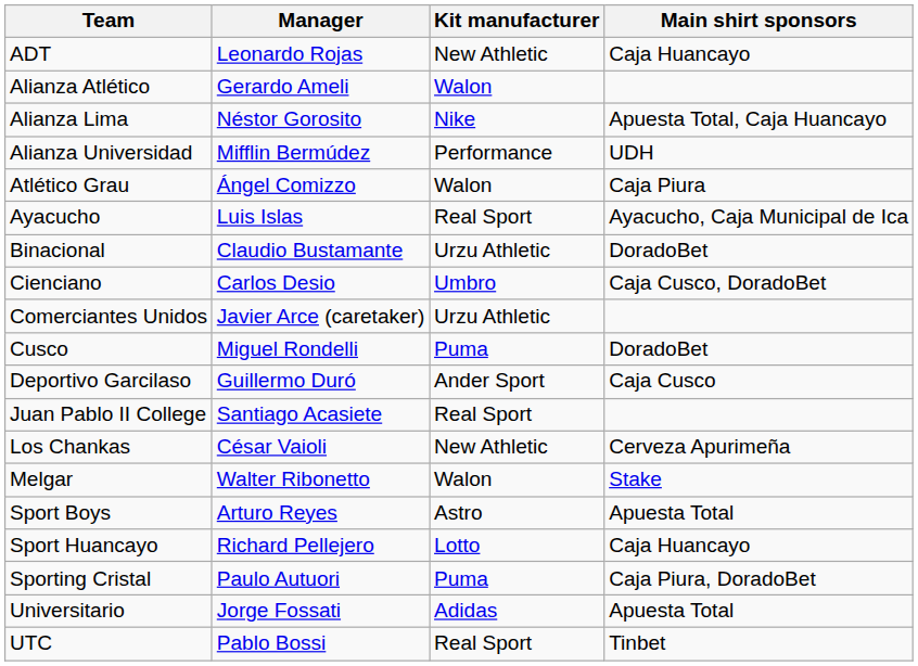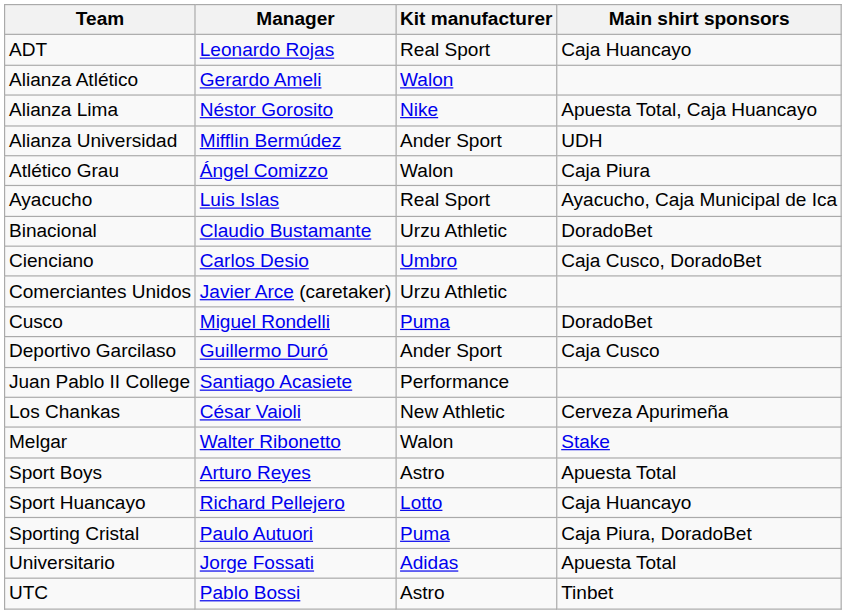ADT | Kit manufacturer: New Athletic -> Real Sport
Alianza Universidad | Kit manufacturer: Performance -> Ander Sport
Juan Pablo II College | Kit manufacturer: Real Sport -> Performance
UTC | Kit manufacturer: Real Sport -> Astro
